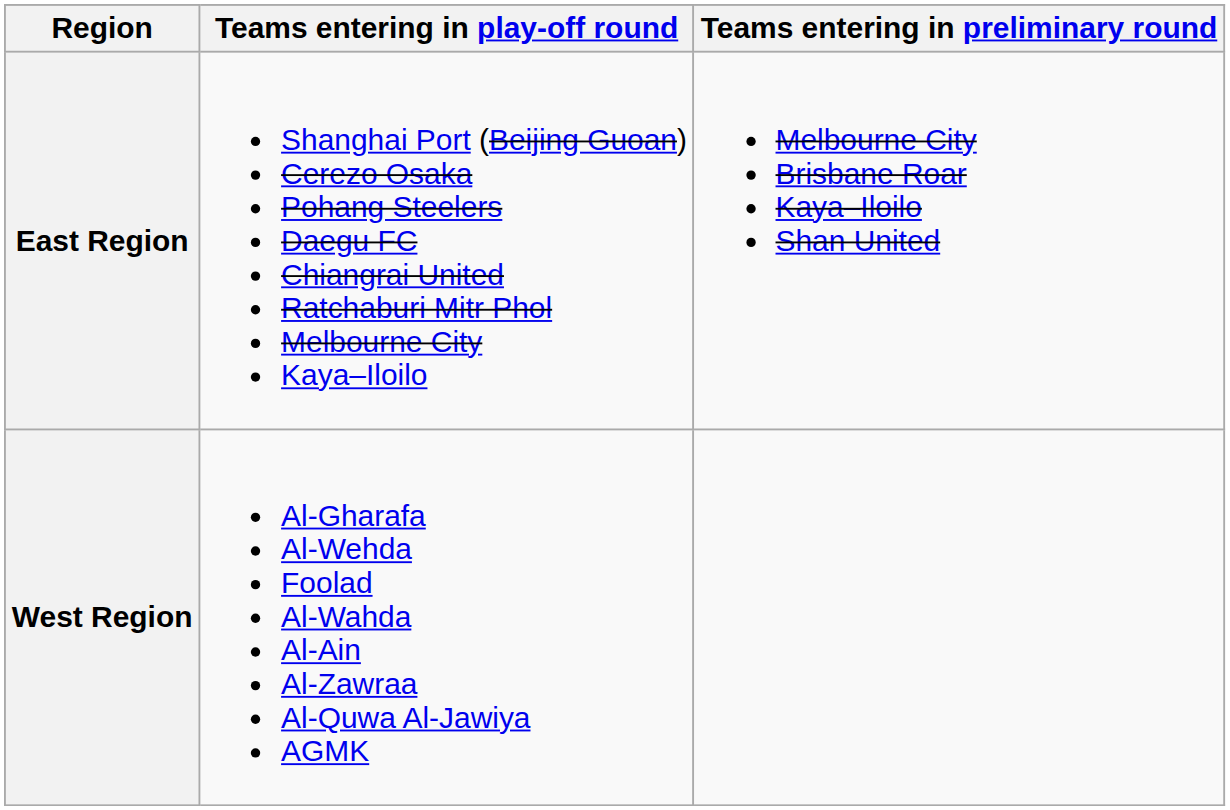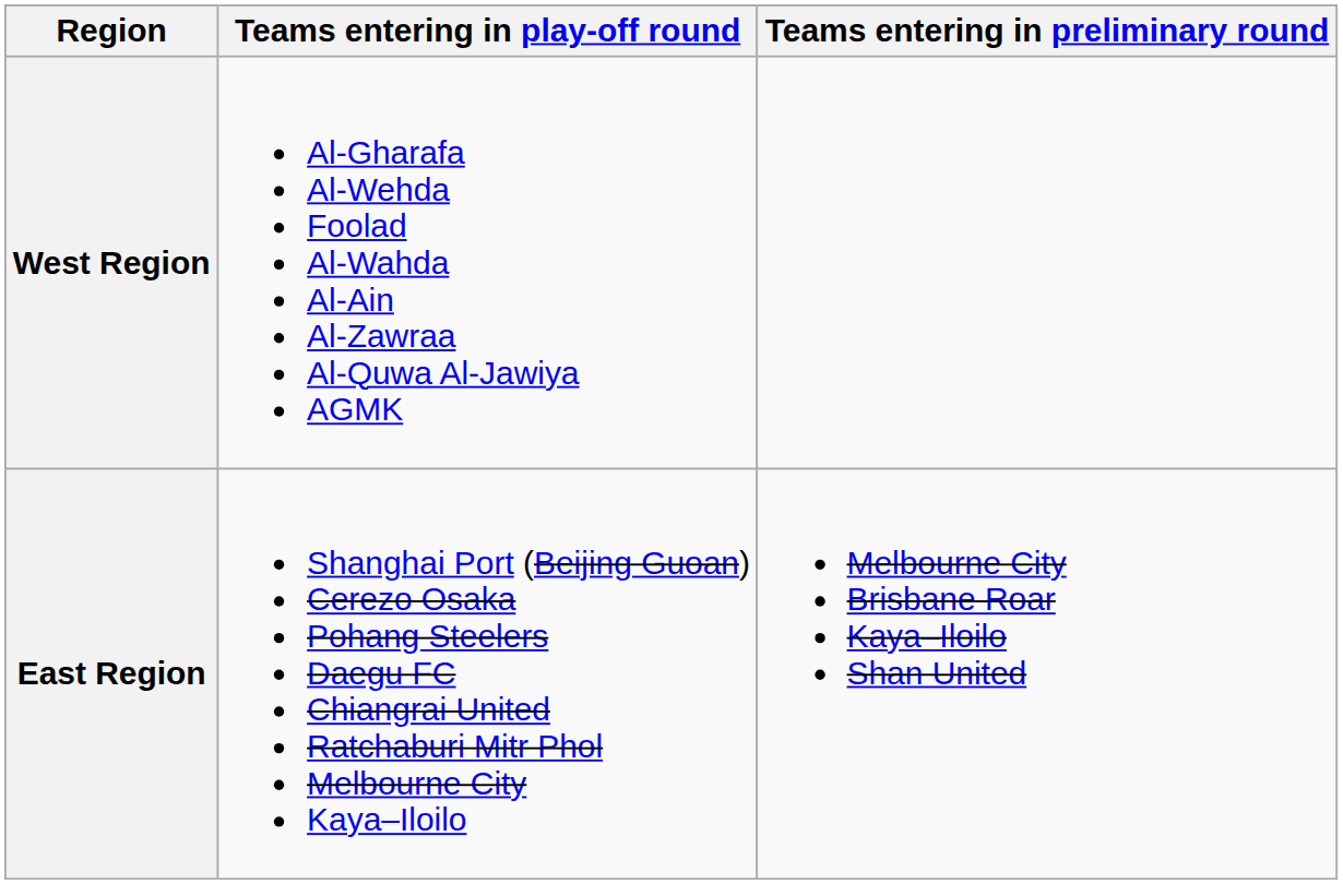rows swapped: West Region <-> East Region
